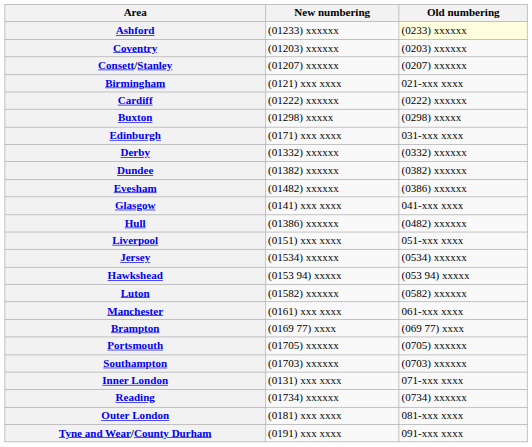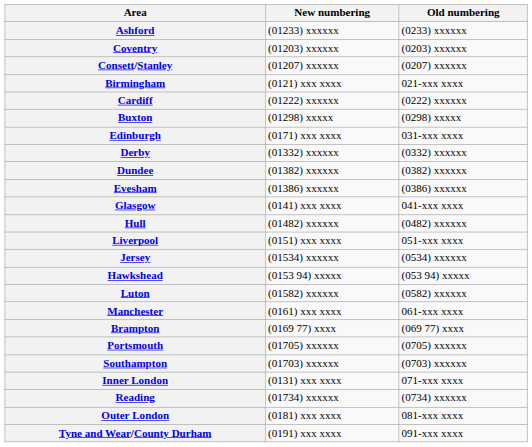Ashford | Old numbering: lightyellow background -> no background
Evesham | New numbering: (01482) xxxxxx -> (01386) xxxxxx
Hull | New numbering: (01386) xxxxxx -> (01482) xxxxxx
